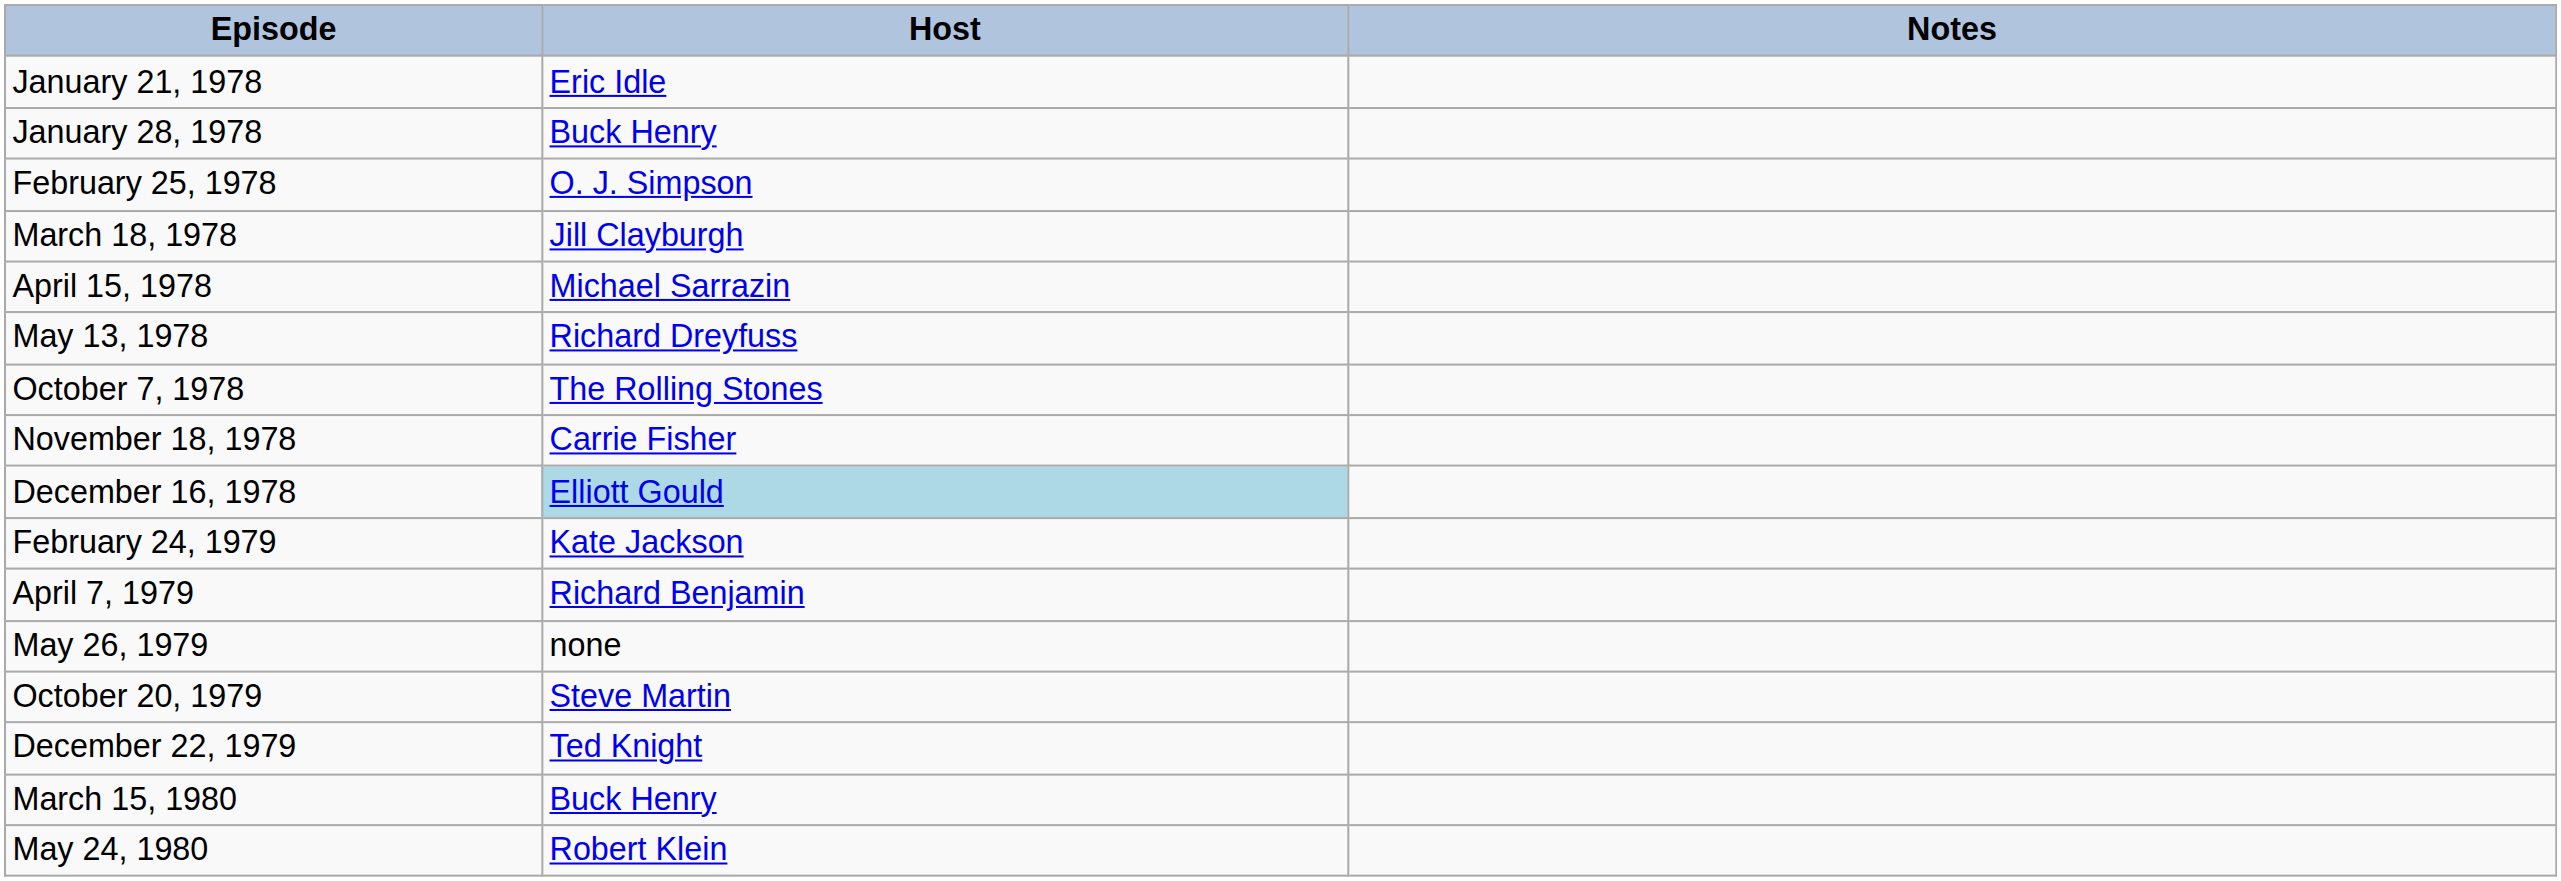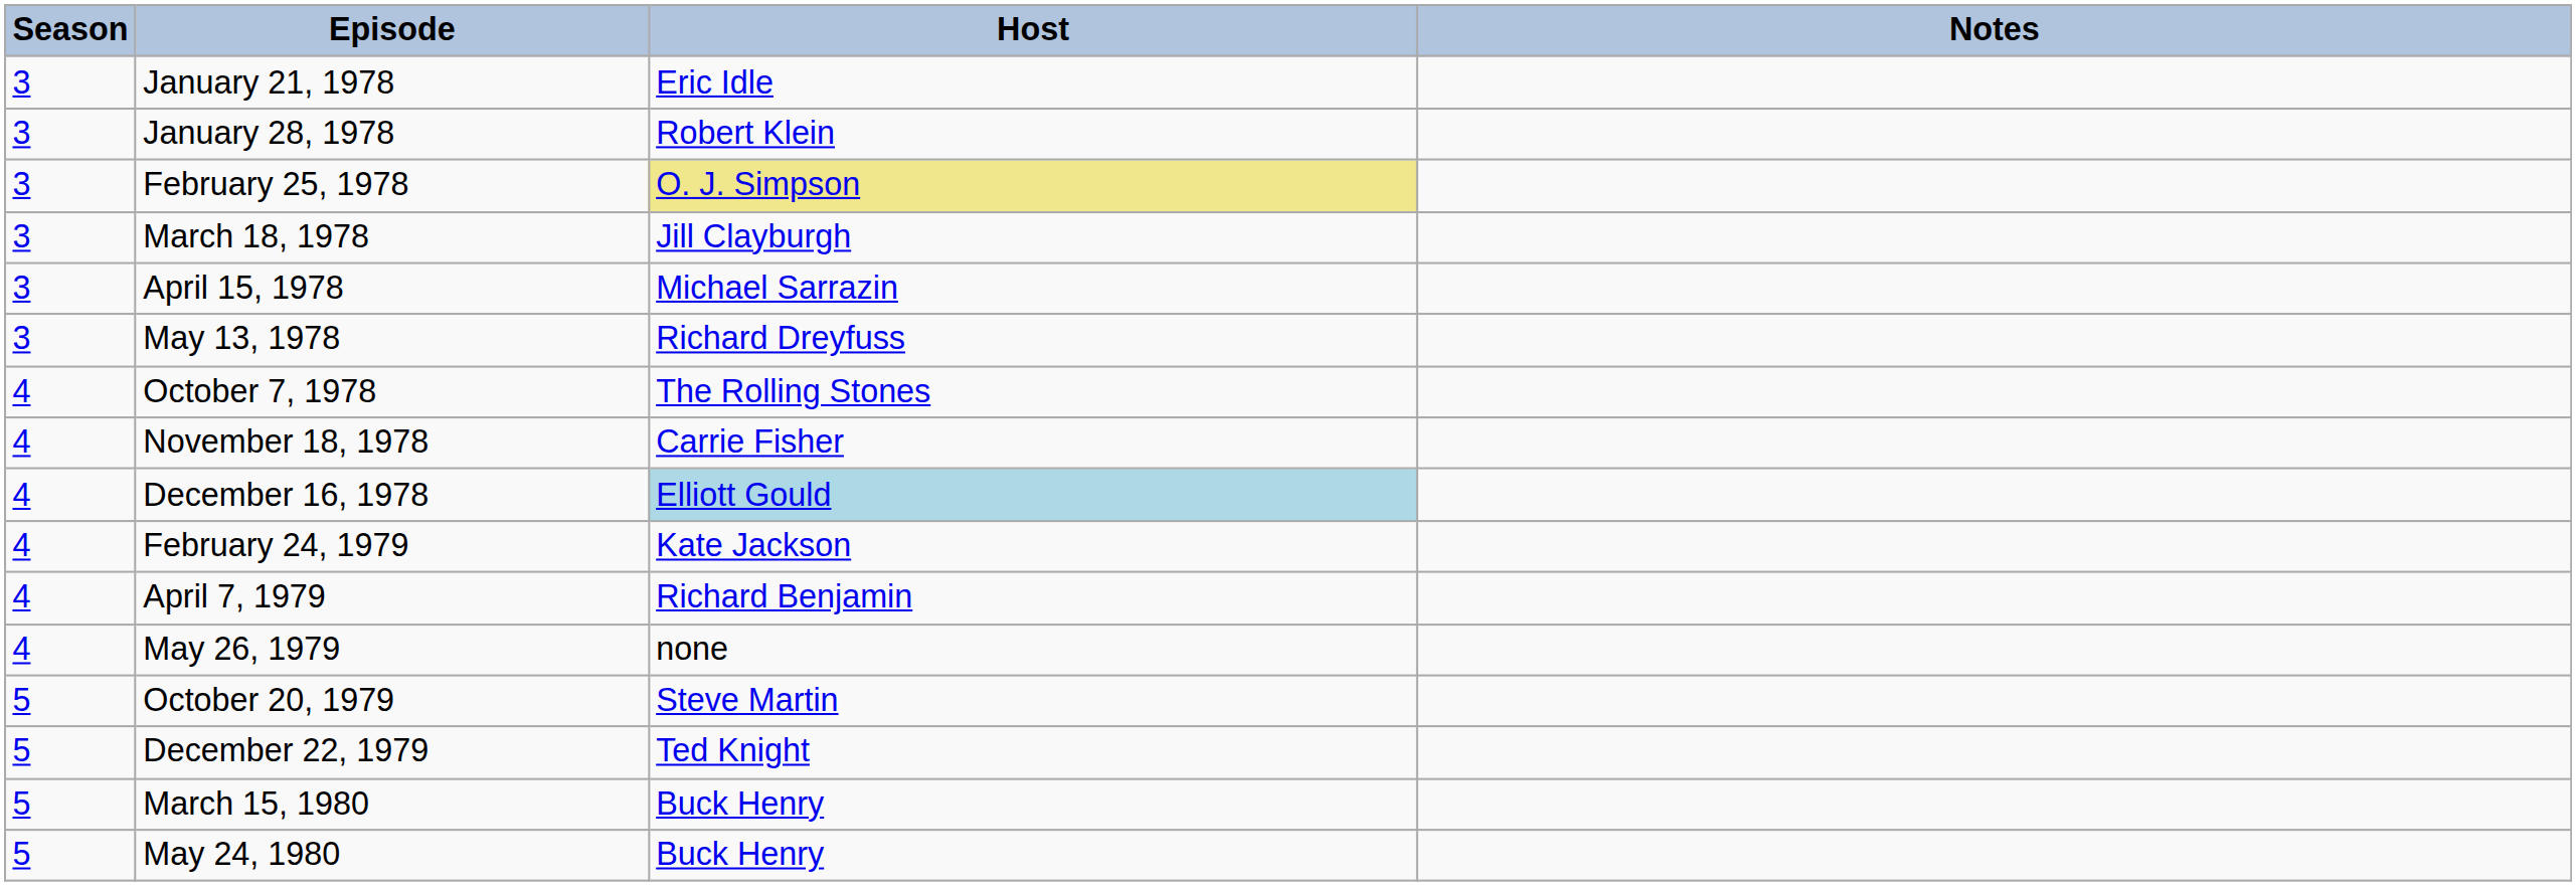+ column: Season | 3 | 3 | 3 | 3 | 3 | 3 | 4 | 4 | 4 | 4 | 4 | 4 | 5 | 5 | 5 | 5
January 28, 1978 | Host: Buck Henry -> Robert Klein
February 25, 1978 | Host: no background -> khaki background
May 24, 1980 | Host: Robert Klein -> Buck Henry
